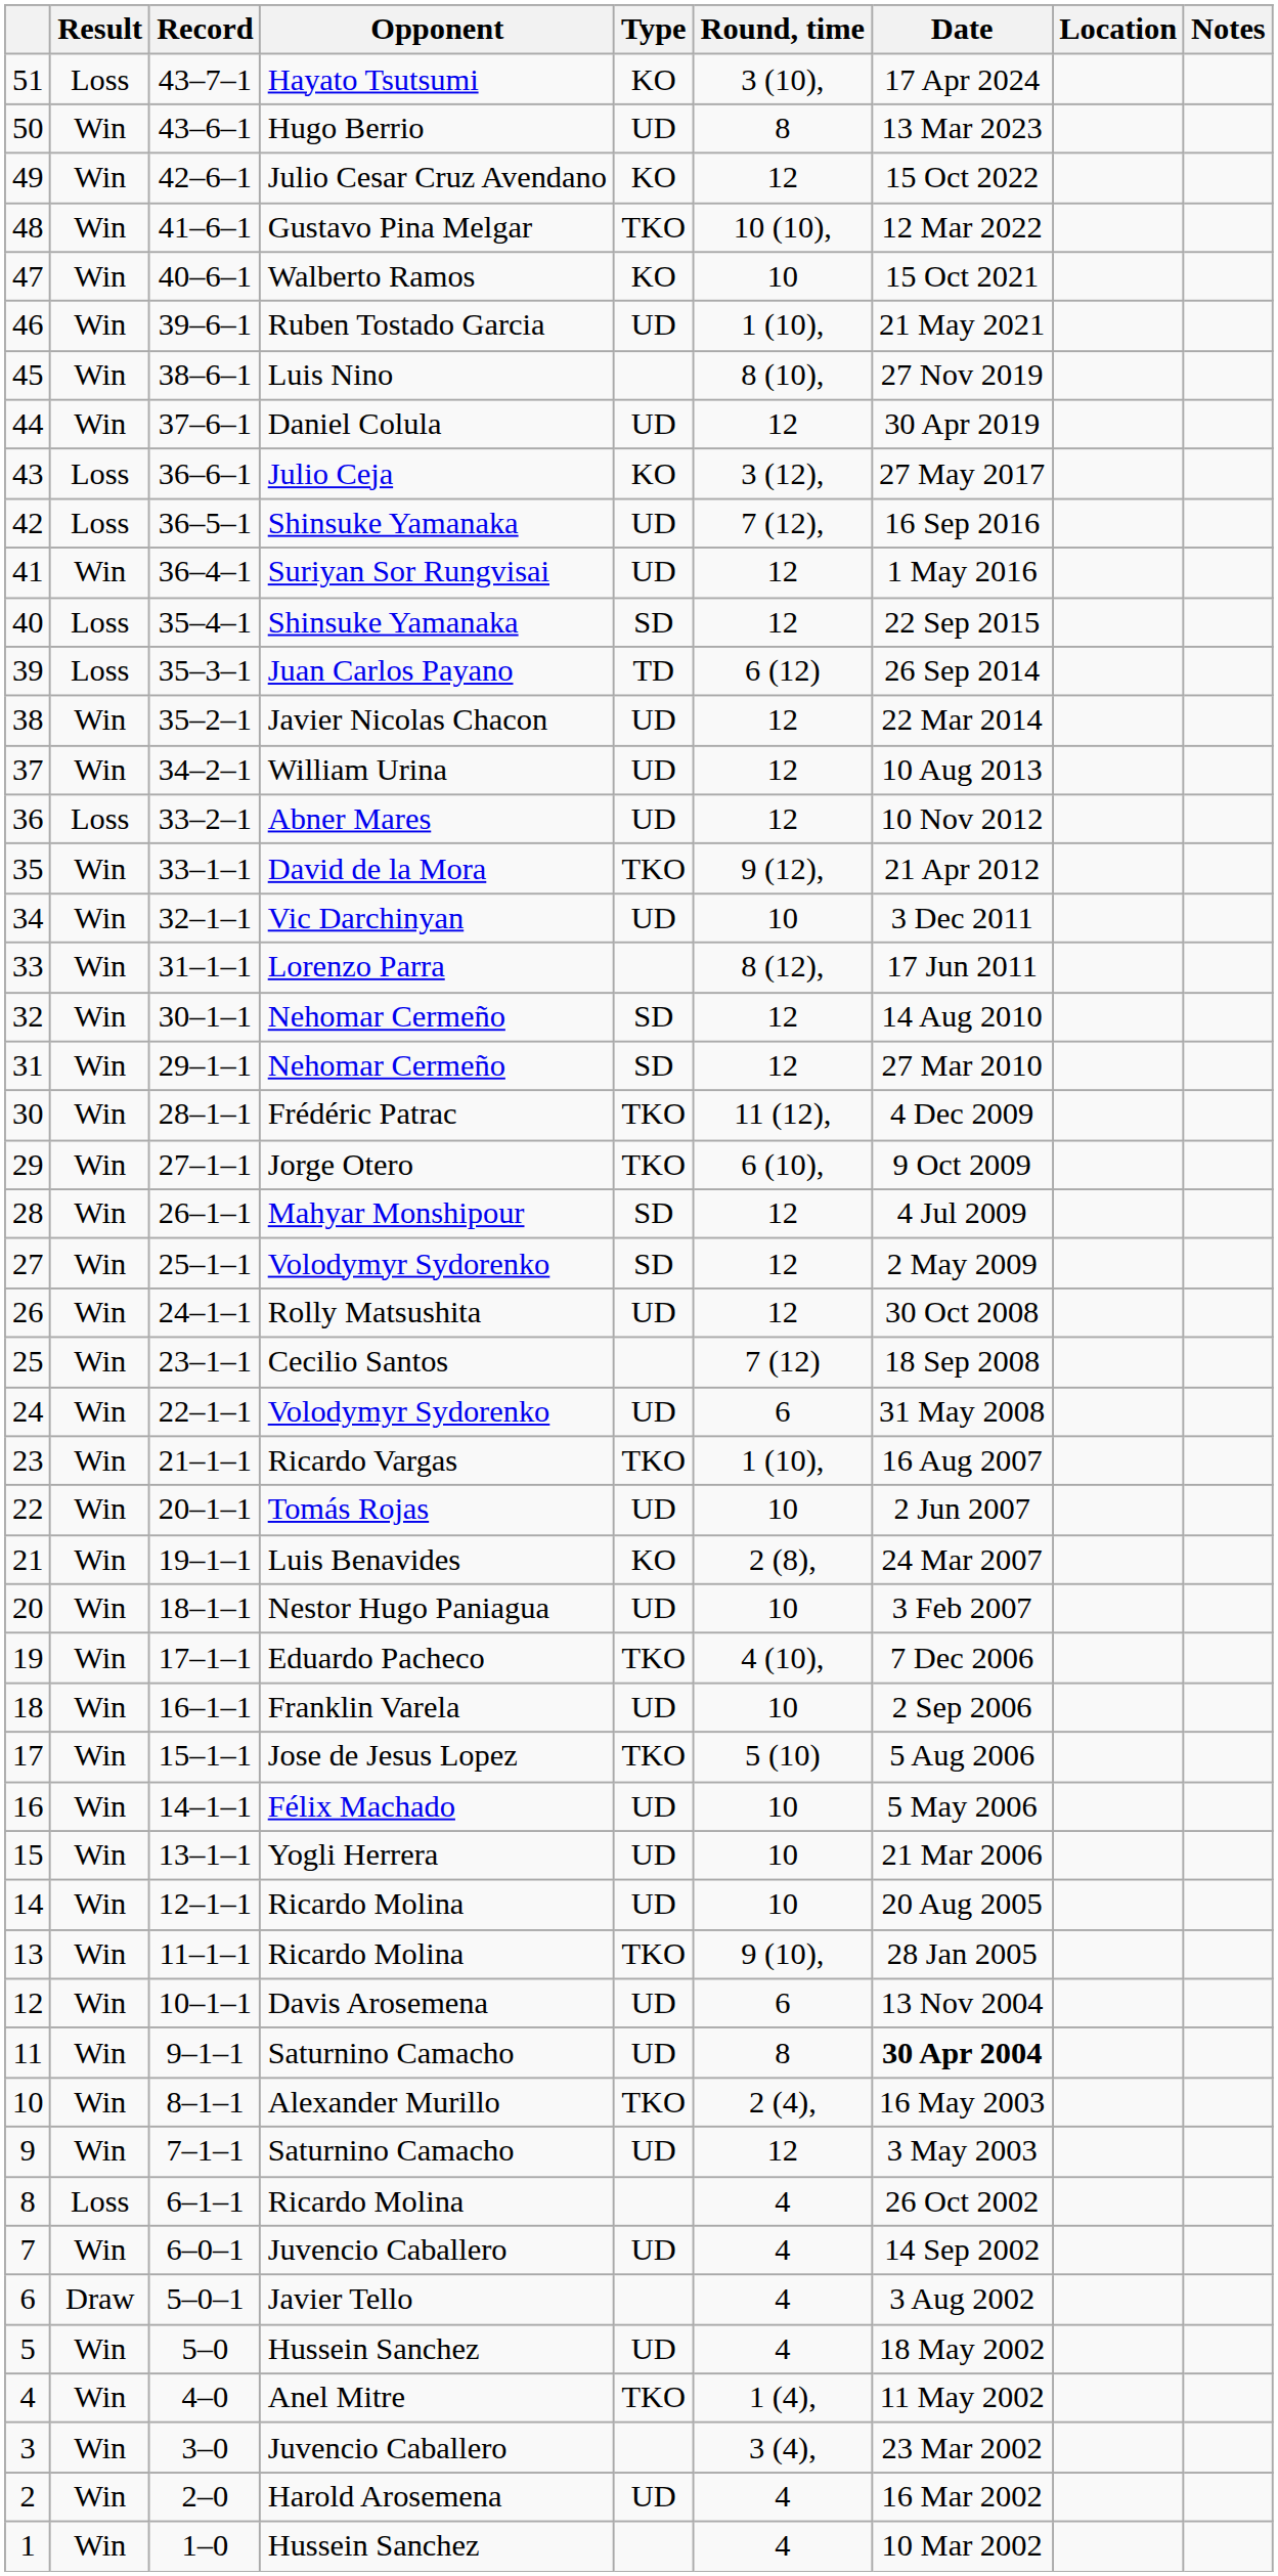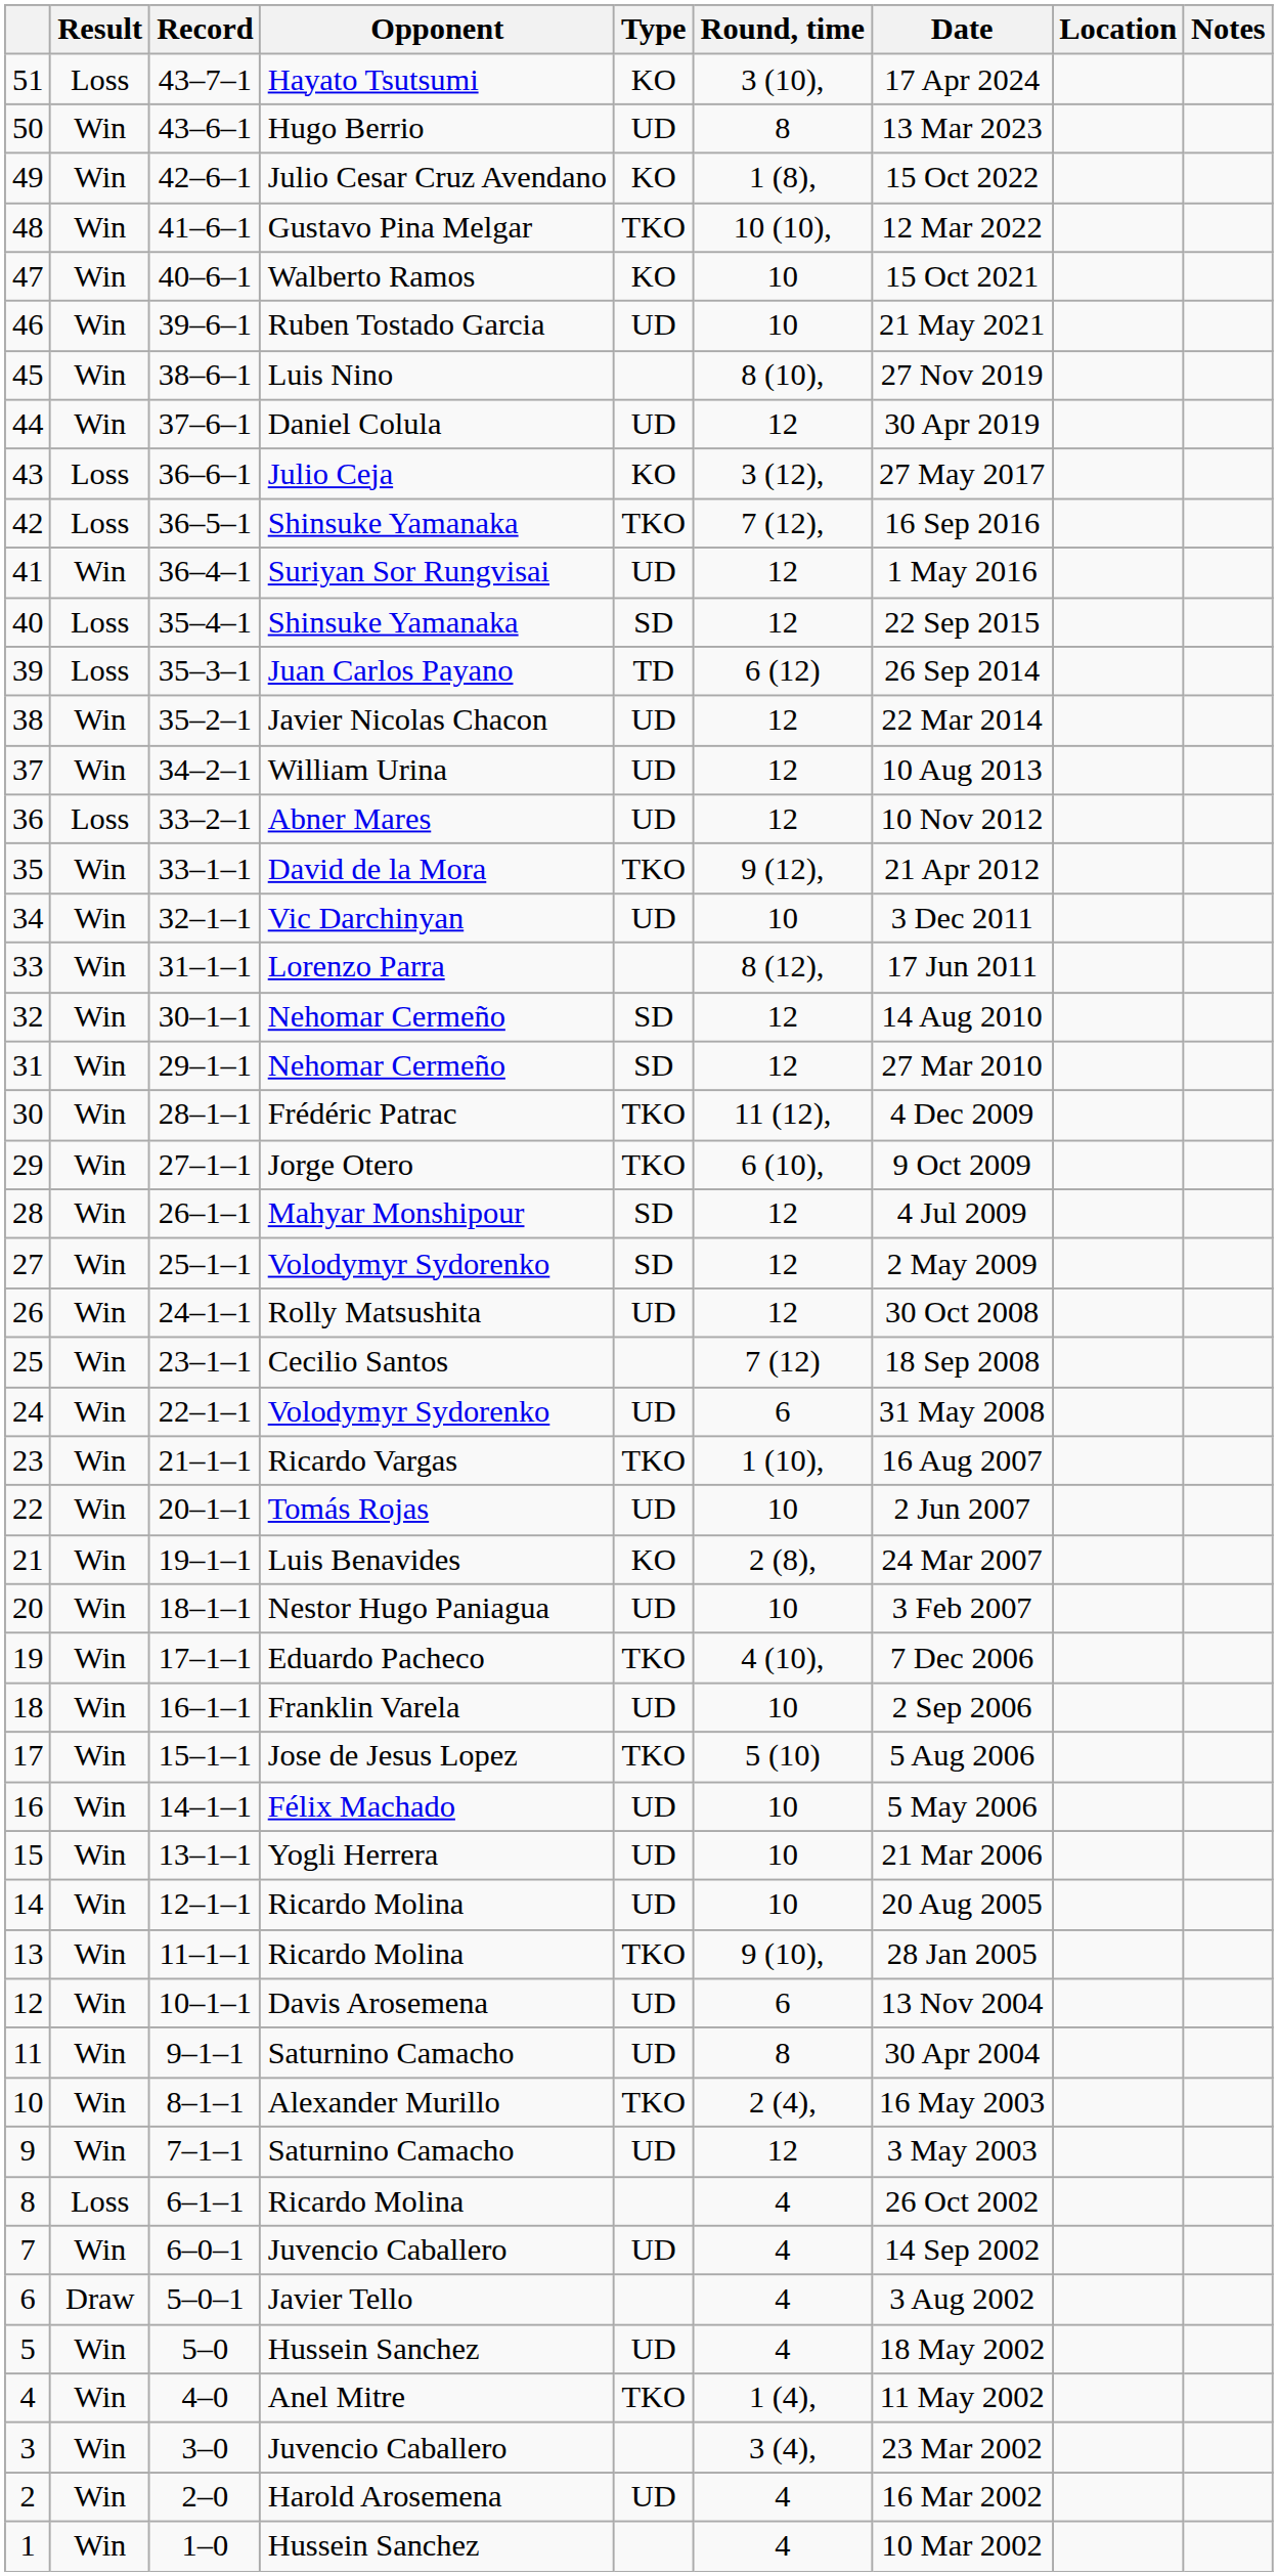49 | Round, time: 12 -> 1 (8),
46 | Round, time: 1 (10), -> 10
42 | Type: UD -> TKO
11 | Date: bold -> normal
